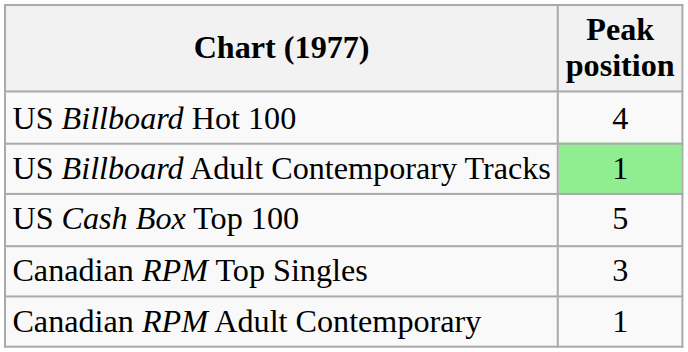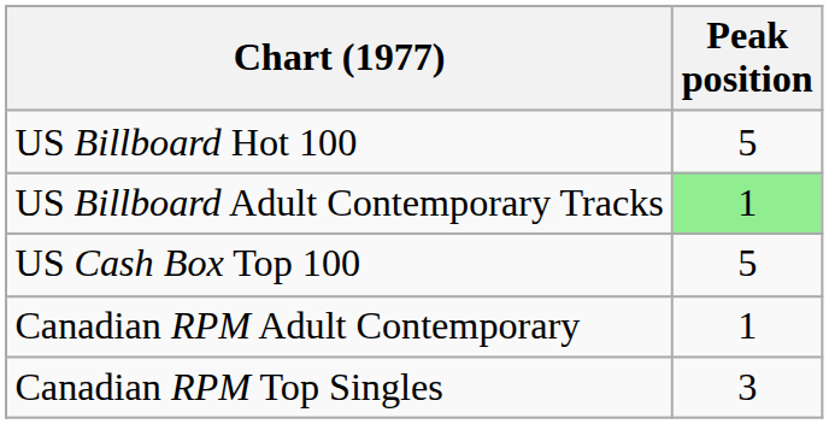US Billboard Hot 100 | Peak position: 4 -> 5
rows swapped: Canadian RPM Top Singles <-> Canadian RPM Adult Contemporary
